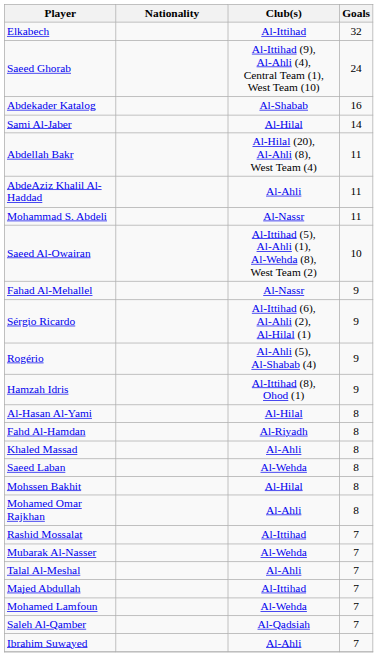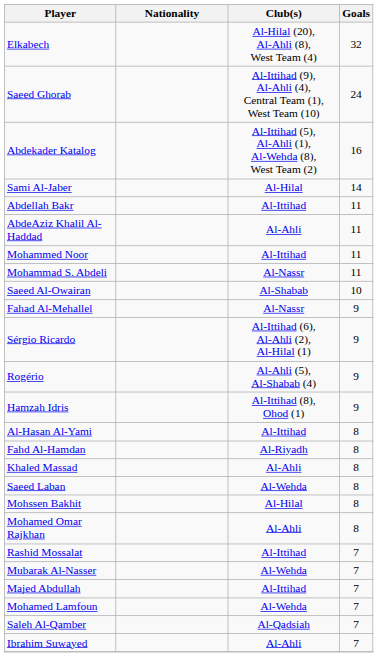Elkabech | Club(s): Al-Ittihad -> Al-Hilal (20), Al-Ahli (8), West Team (4)
Abdekader Katalog | Club(s): Al-Shabab -> Al-Ittihad (5), Al-Ahli (1), Al-Wehda (8), West Team (2)
Abdellah Bakr | Club(s): Al-Hilal (20), Al-Ahli (8), West Team (4) -> Al-Ittihad
+ row: Mohammed Noor | Al-Ittihad | 11
Saeed Al-Owairan | Club(s): Al-Ittihad (5), Al-Ahli (1), Al-Wehda (8), West Team (2) -> Al-Shabab
Al-Hasan Al-Yami | Club(s): Al-Hilal -> Al-Ittihad
- row: Talal Al-Meshal | Al-Ahli | 7
